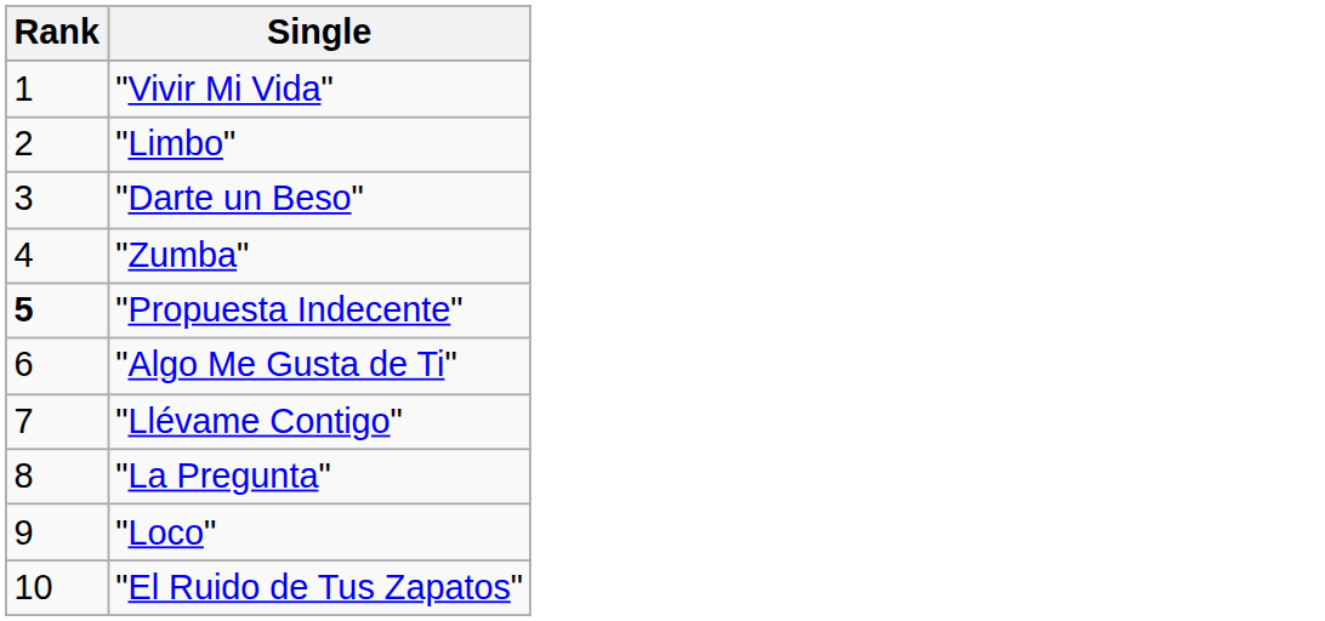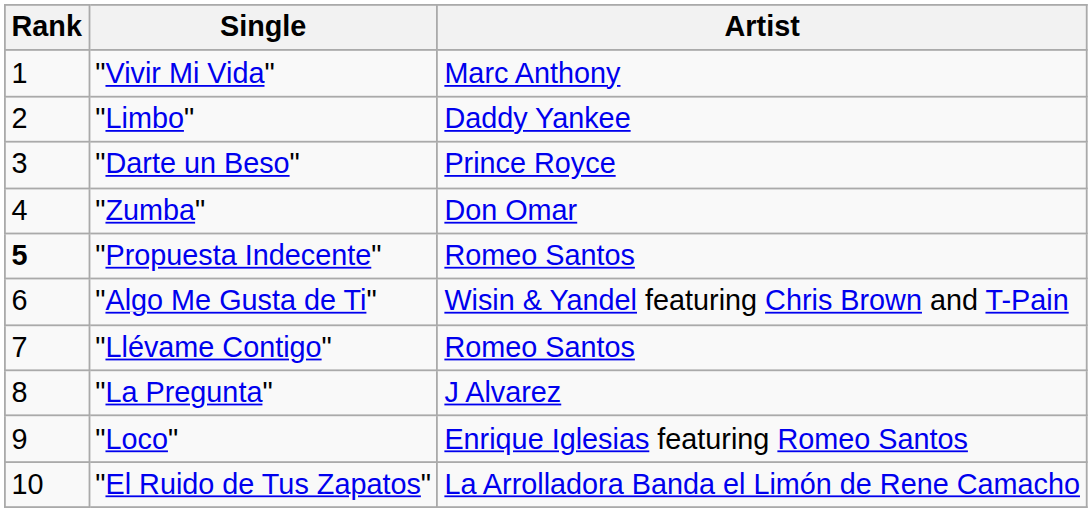+ column: Artist | Marc Anthony | Daddy Yankee | Prince Royce | Don Omar | Romeo Santos | Wisin & Yandel featuring Chris Brown and T-Pain | Romeo Santos | J Alvarez | Enrique Iglesias featuring Romeo Santos | La Arrolladora Banda el Limón de Rene Camacho
